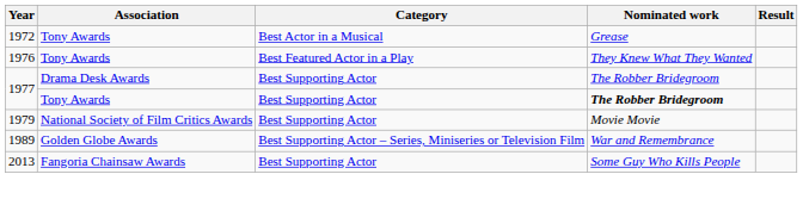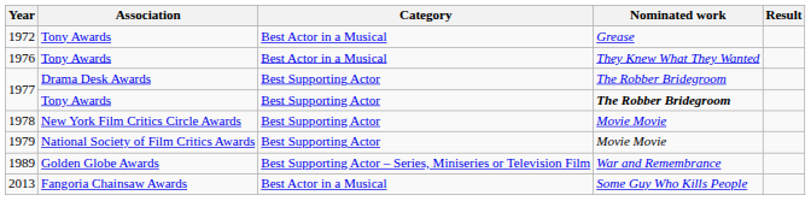1976 | Category: Best Featured Actor in a Play -> Best Actor in a Musical
+ row: 1978 | New York Film Critics Circle Awards | Best Supporting Actor | Movie Movie
2013 | Category: Best Supporting Actor -> Best Actor in a Musical
